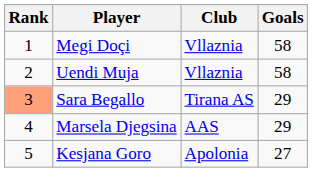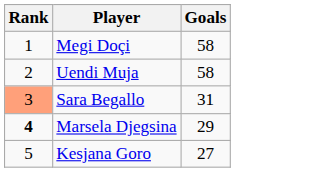- column: Club | Vllaznia | Vllaznia | Tirana AS | AAS | Apolonia
Sara Begallo | Goals: 29 -> 31
Marsela Djegsina | Rank: normal -> bold
